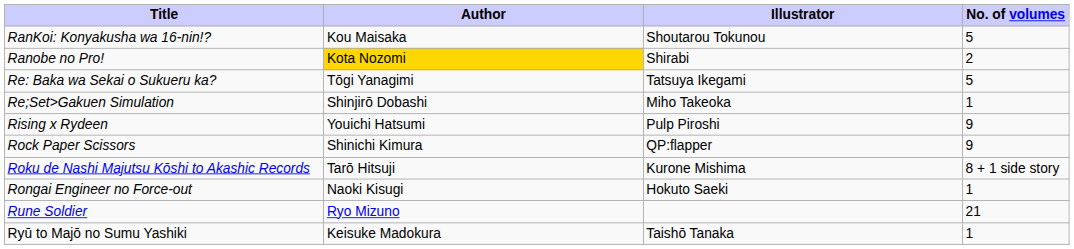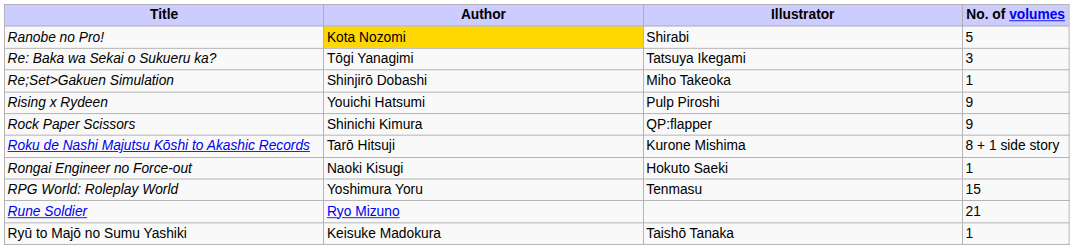- row: RanKoi: Konyakusha wa 16-nin!? | Kou Maisaka | Shoutarou Tokunou | 5
Ranobe no Pro! | No. of volumes: 2 -> 5
Re: Baka wa Sekai o Sukueru ka? | No. of volumes: 5 -> 3
+ row: RPG World: Roleplay World | Yoshimura Yoru | Tenmasu | 15
